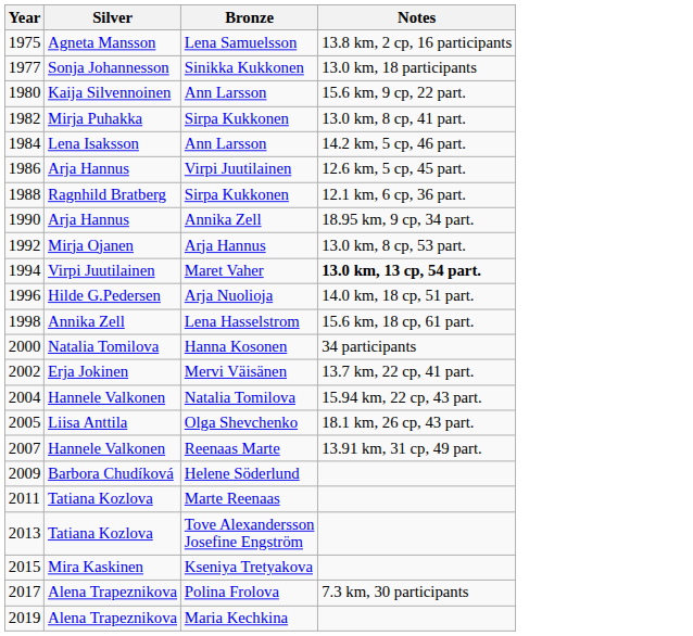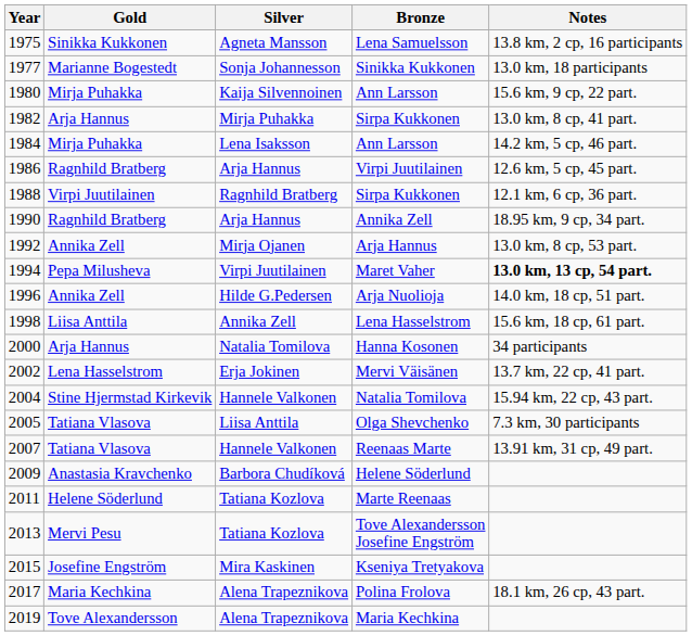+ column: Gold | Sinikka Kukkonen | Marianne Bogestedt | Mirja Puhakka | Arja Hannus | Mirja Puhakka | Ragnhild Bratberg | Virpi Juutilainen | Ragnhild Bratberg | Annika Zell | Pepa Milusheva | Annika Zell | Liisa Anttila | Arja Hannus | Lena Hasselstrom | Stine Hjermstad Kirkevik | Tatiana Vlasova | Tatiana Vlasova | Anastasia Kravchenko | Helene Söderlund | Mervi Pesu | Josefine Engström | Maria Kechkina | Tove Alexandersson
Olga Shevchenko | Notes: 18.1 km, 26 cp, 43 part. -> 7.3 km, 30 participants
Polina Frolova | Notes: 7.3 km, 30 participants -> 18.1 km, 26 cp, 43 part.
